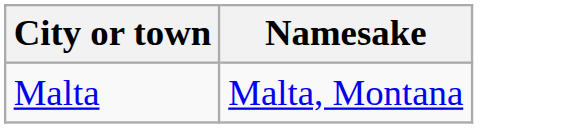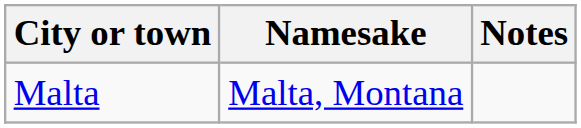+ column: Notes
